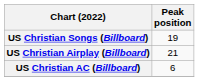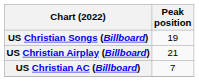US Christian AC (Billboard) | Peak position: 6 -> 7
